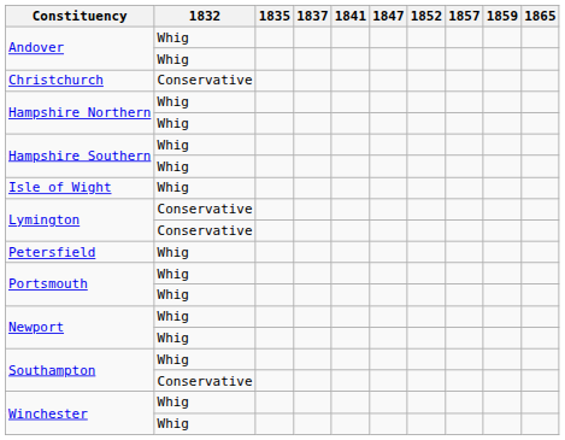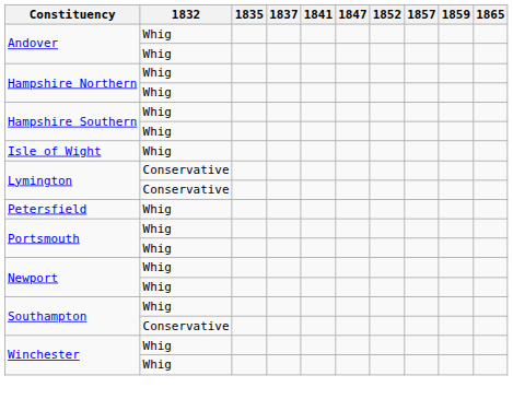- row: Christchurch | Conservative
